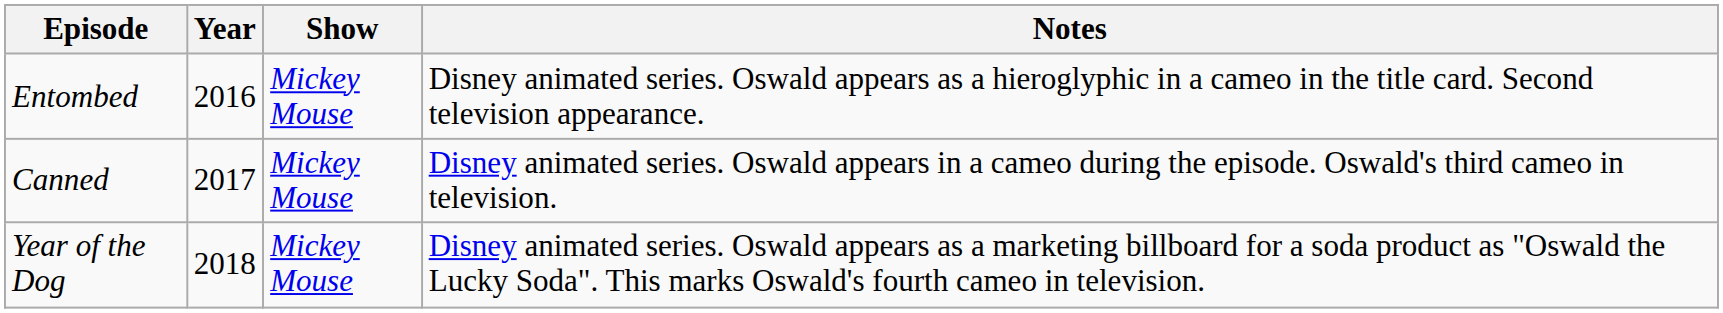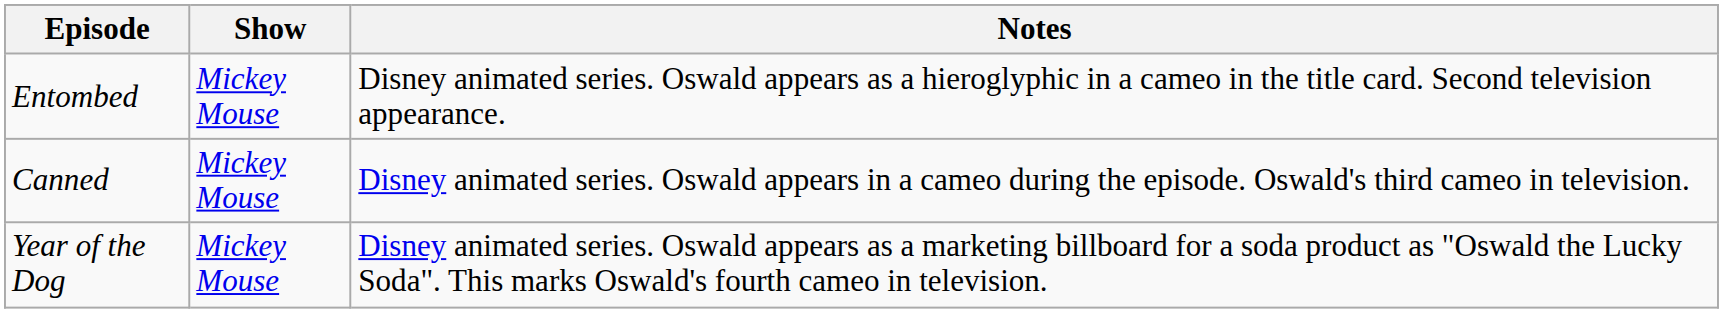- column: Year | 2016 | 2017 | 2018
